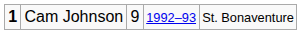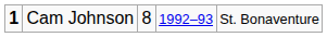Cam Johnson | column 3: 9 -> 8
